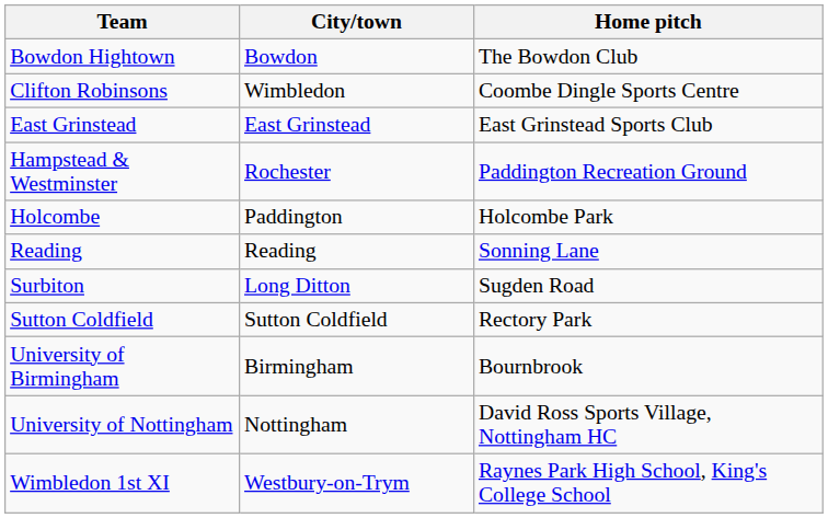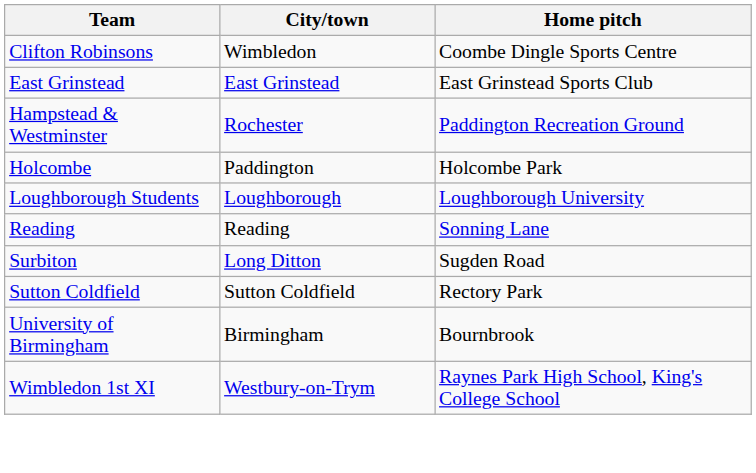- row: Bowdon Hightown | Bowdon | The Bowdon Club
+ row: Loughborough Students | Loughborough | Loughborough University
- row: University of Nottingham | Nottingham | David Ross Sports Village, Nottingham HC
